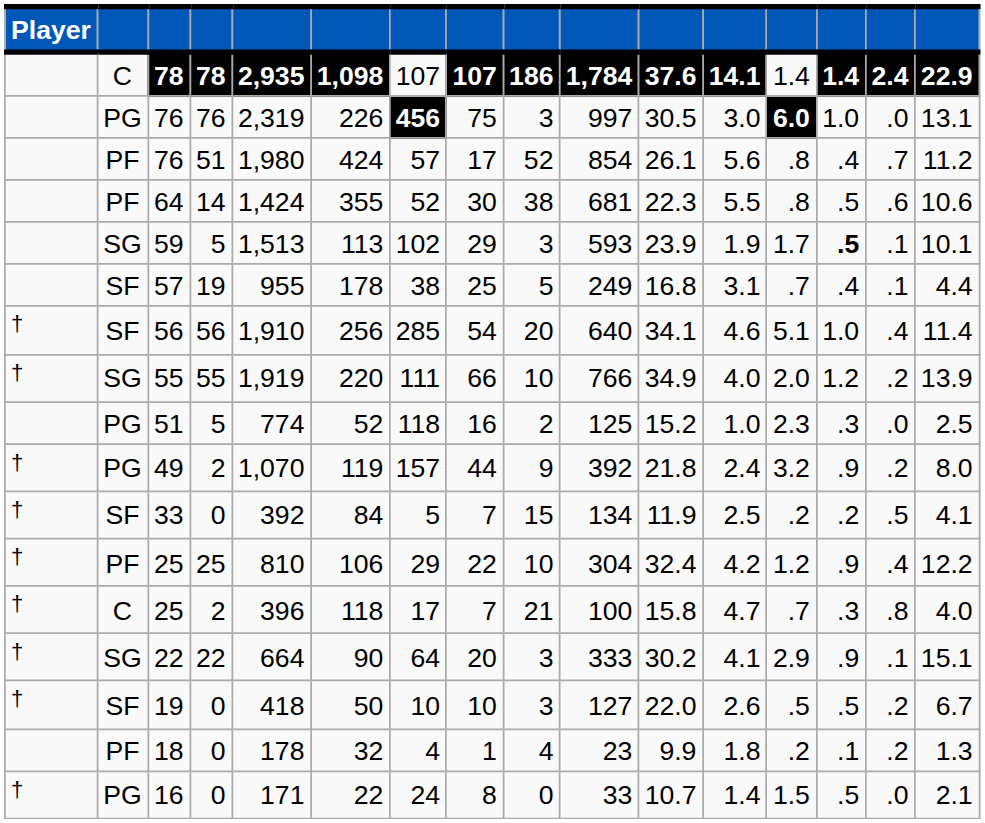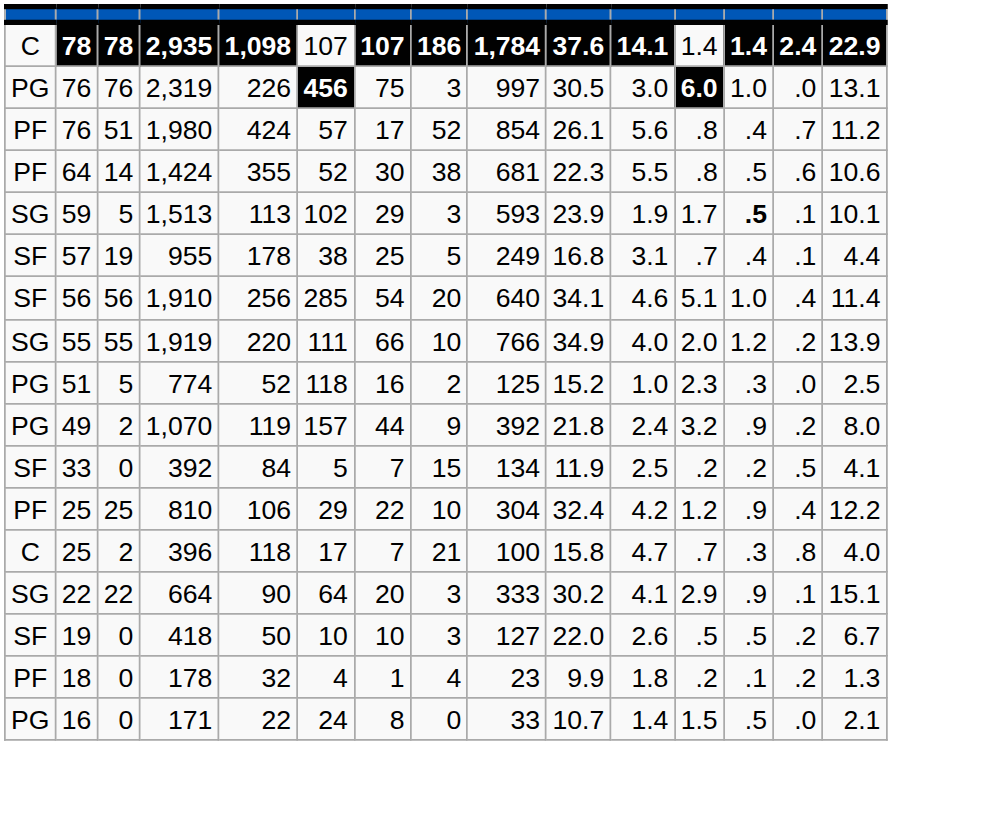- column: Player | † | † | † | † | † | † | † | † | †
